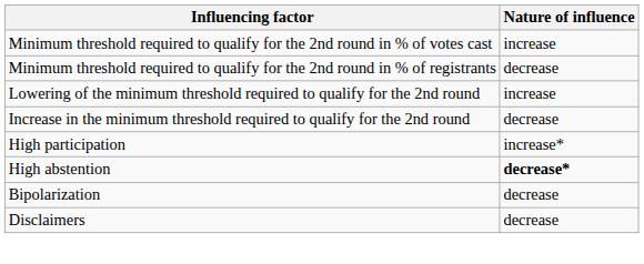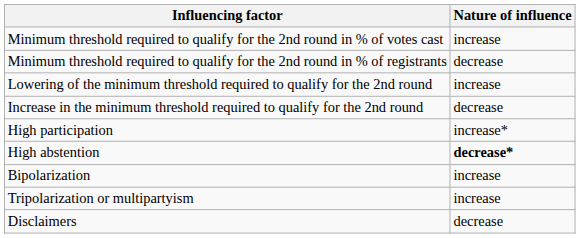Bipolarization | Nature of influence: decrease -> increase
+ row: Tripolarization or multipartyism | increase
